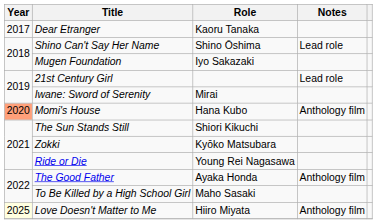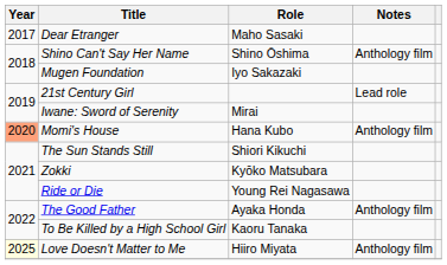Dear Etranger | Role: Kaoru Tanaka -> Maho Sasaki
Shino Can't Say Her Name | Notes: Lead role -> Anthology film
To Be Killed by a High School Girl | Role: Maho Sasaki -> Kaoru Tanaka
